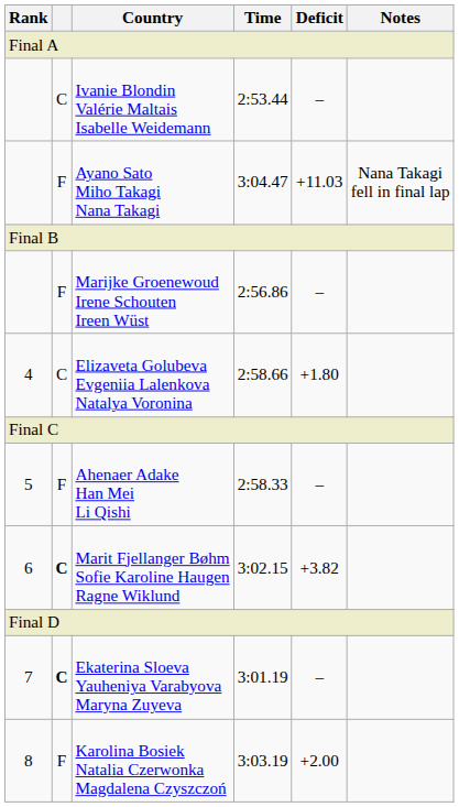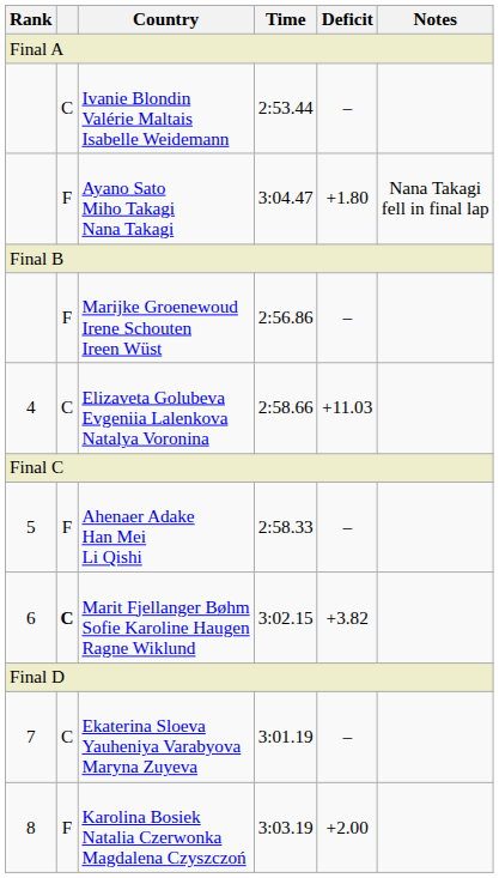Ayano Sato Miho Takagi Nana Takagi | Deficit: +11.03 -> +1.80
Elizaveta Golubeva Evgeniia Lalenkova Natalya Voronina | Deficit: +1.80 -> +11.03
Ekaterina Sloeva Yauheniya Varabyova Maryna Zuyeva | column 2: bold -> normal
